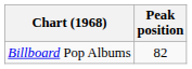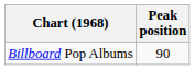Billboard Pop Albums | Peak position: 82 -> 90
